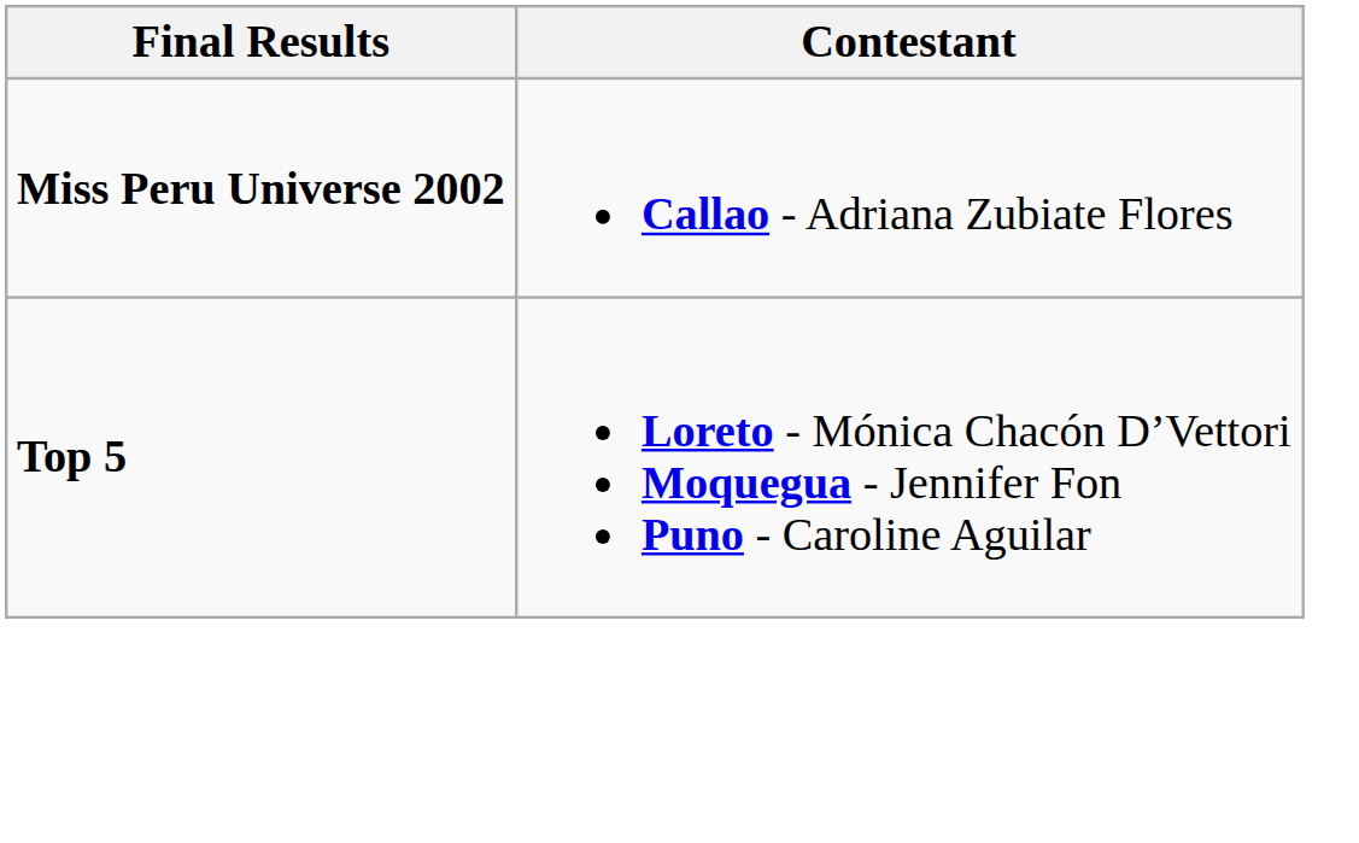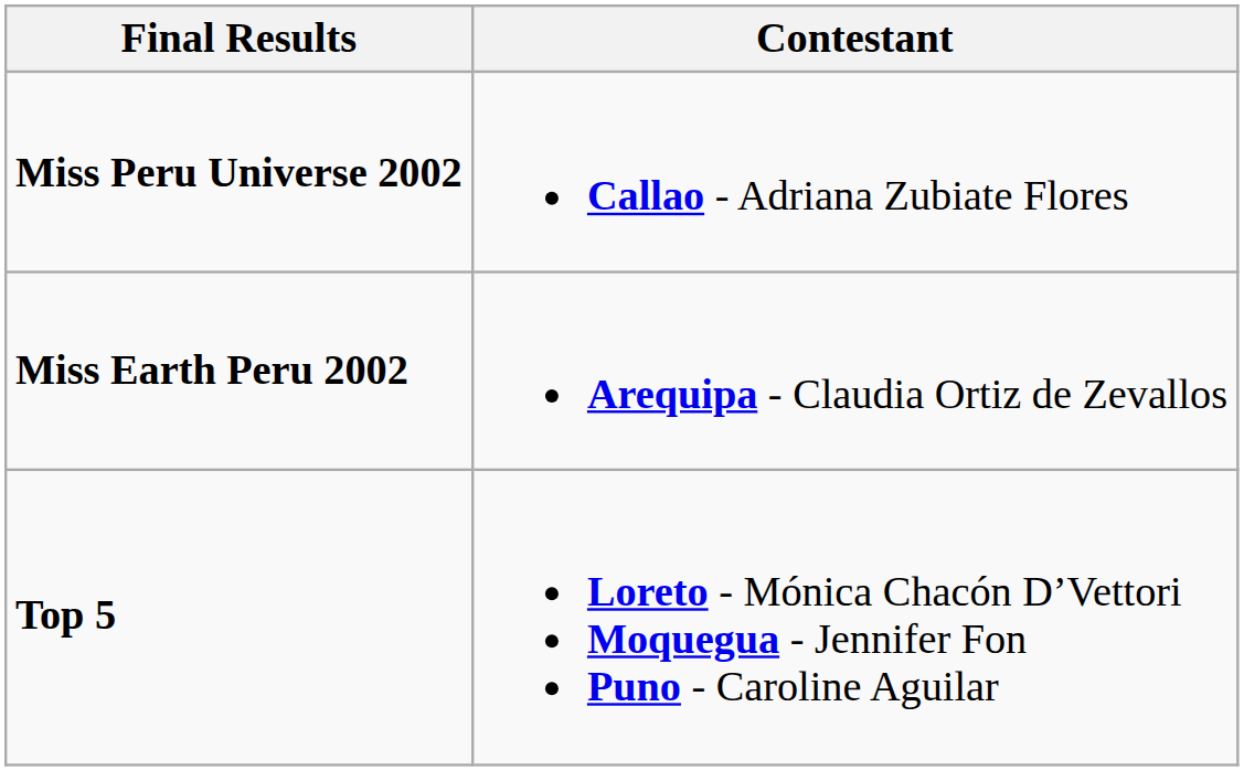+ row: Miss Earth Peru 2002 | Arequipa - Claudia Ortiz de Zevallos
